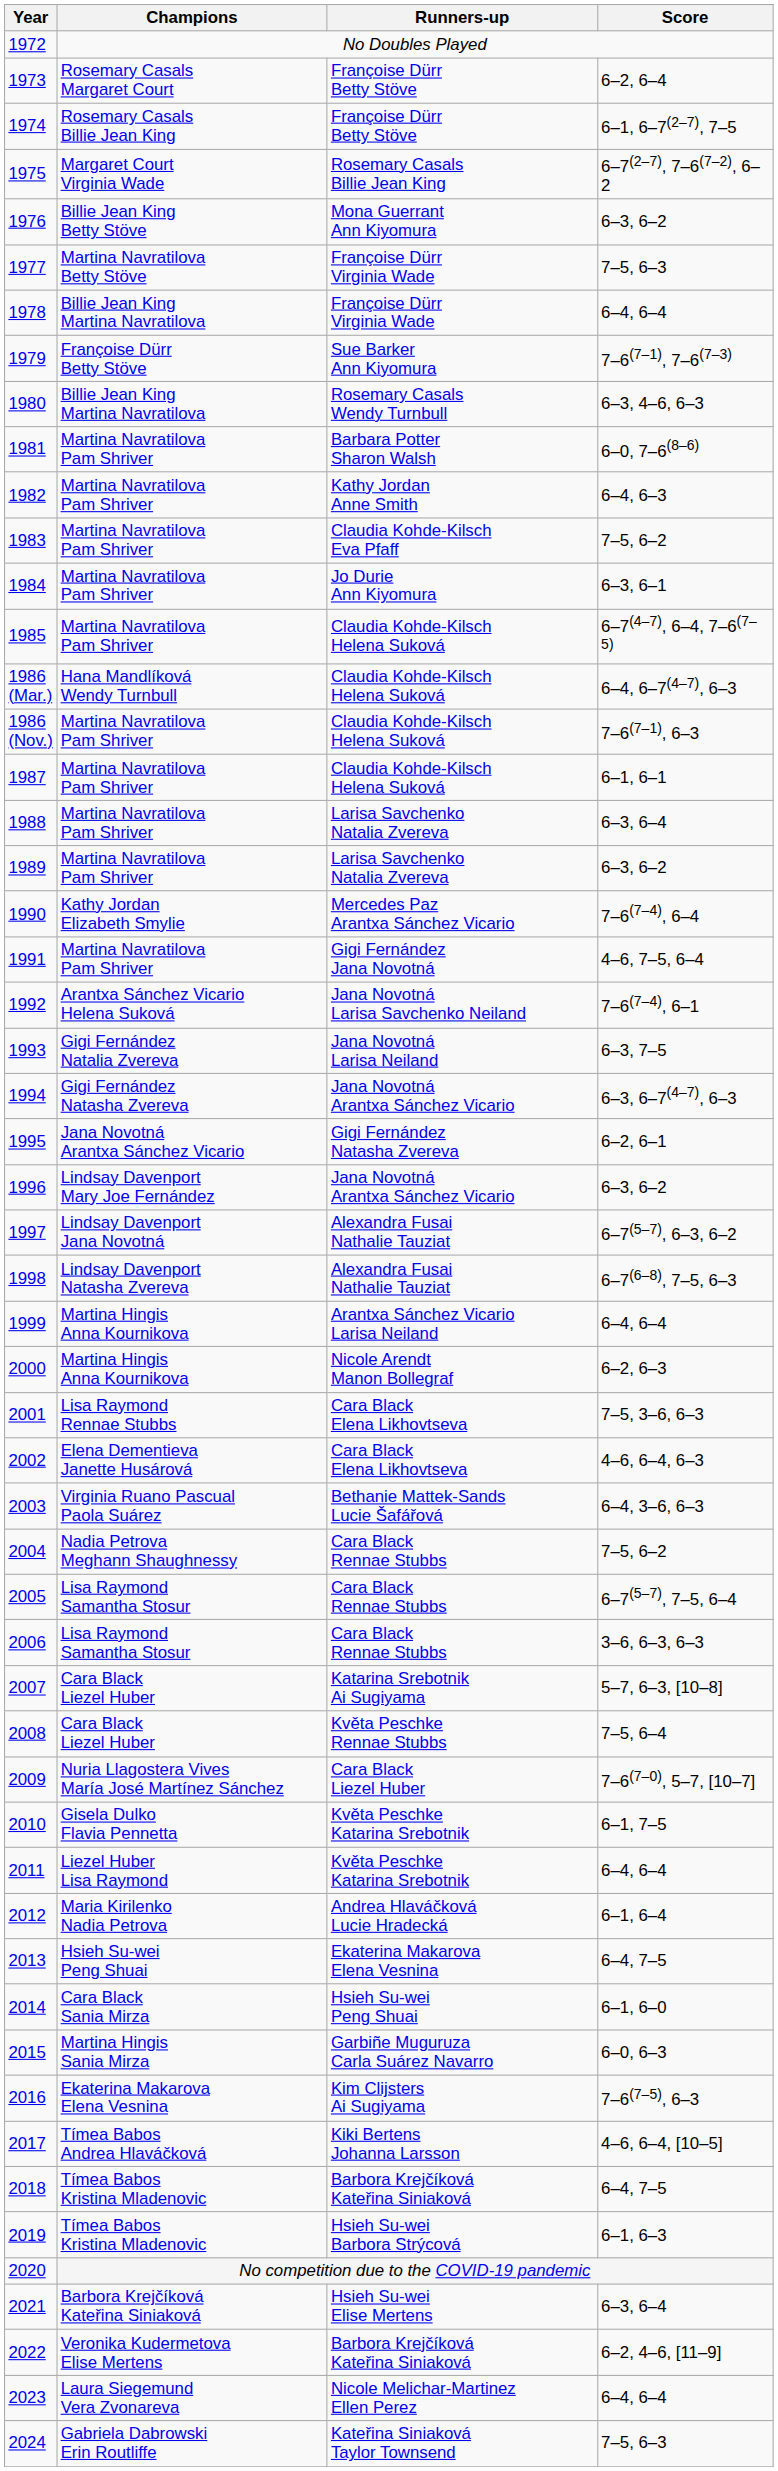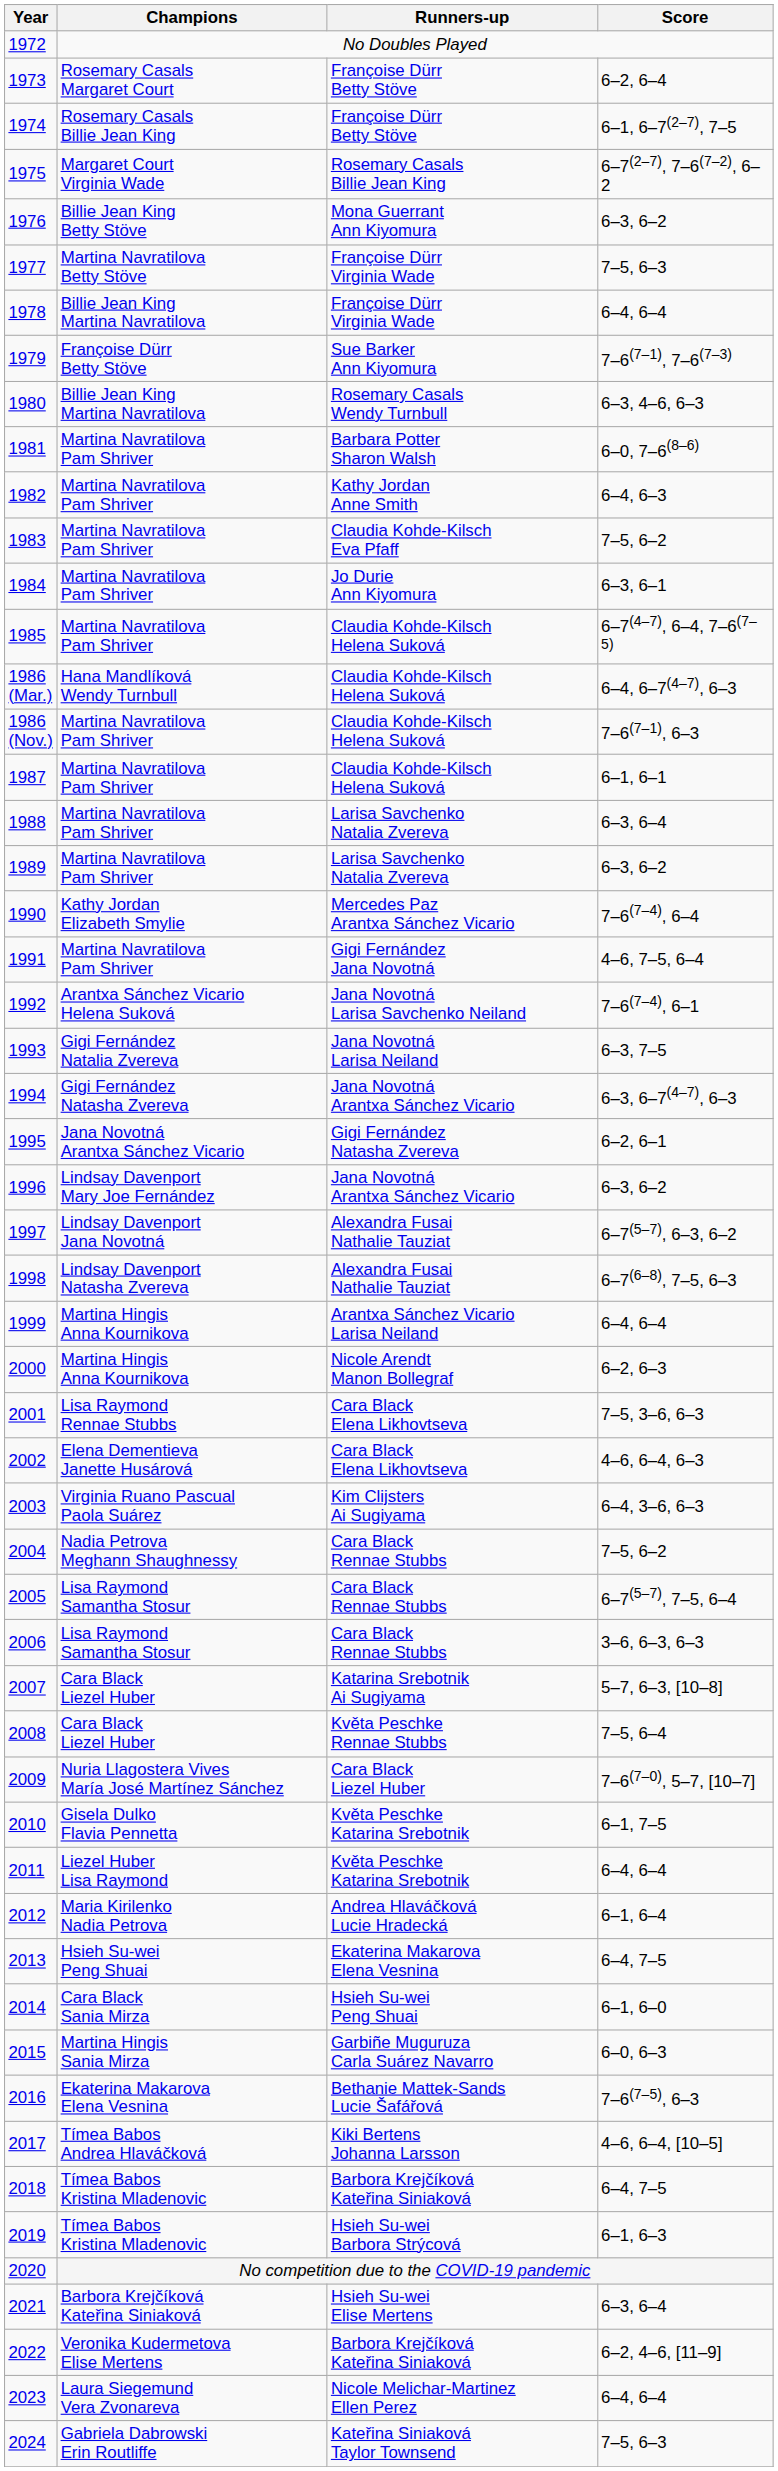2003 | Runners-up: Bethanie Mattek-Sands Lucie Šafářová -> Kim Clijsters Ai Sugiyama
2016 | Runners-up: Kim Clijsters Ai Sugiyama -> Bethanie Mattek-Sands Lucie Šafářová
